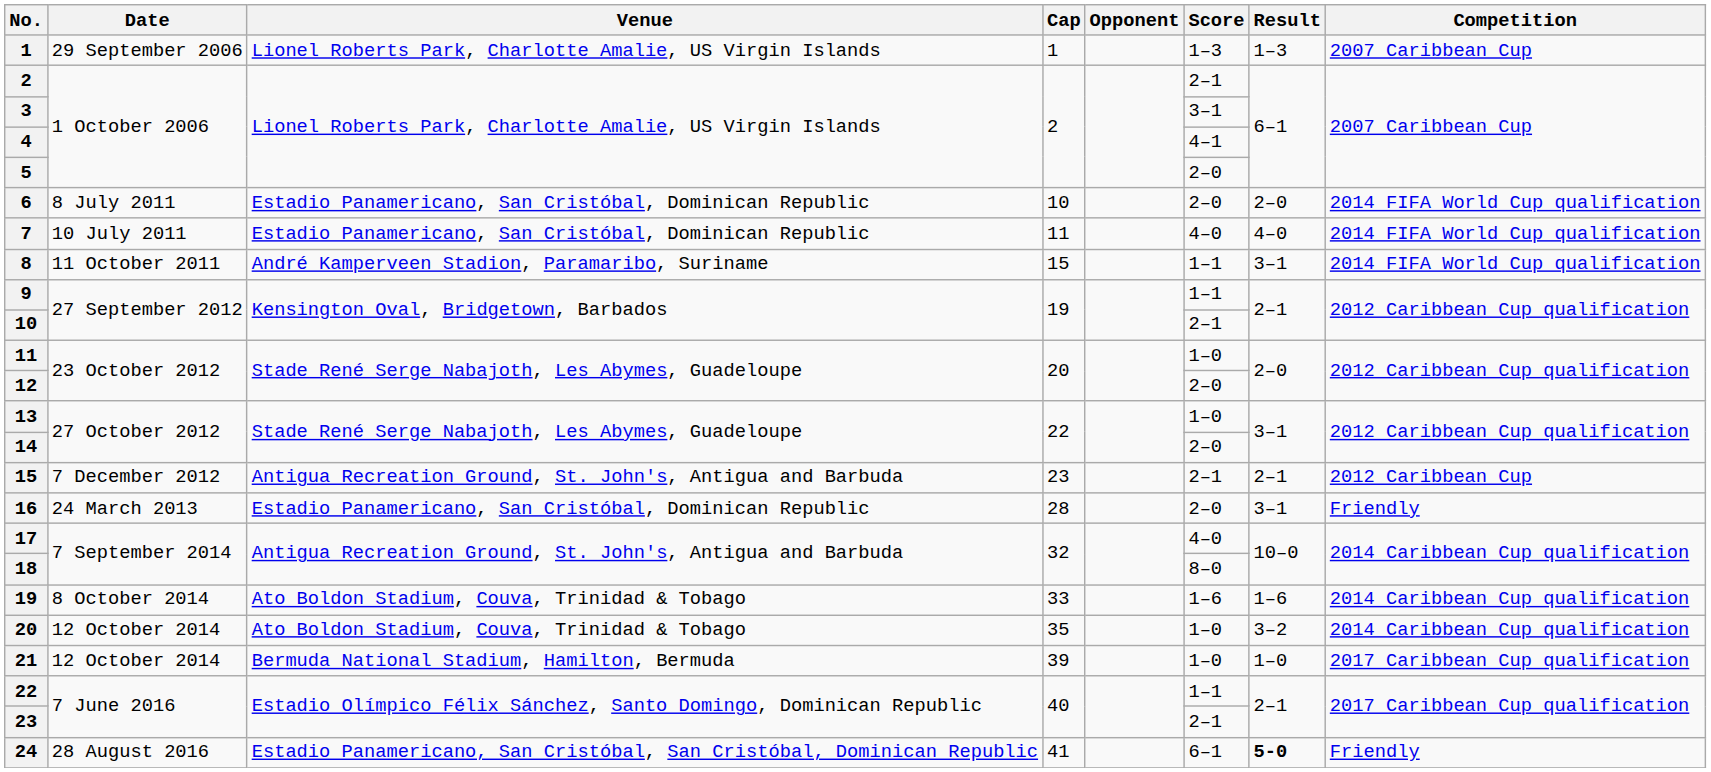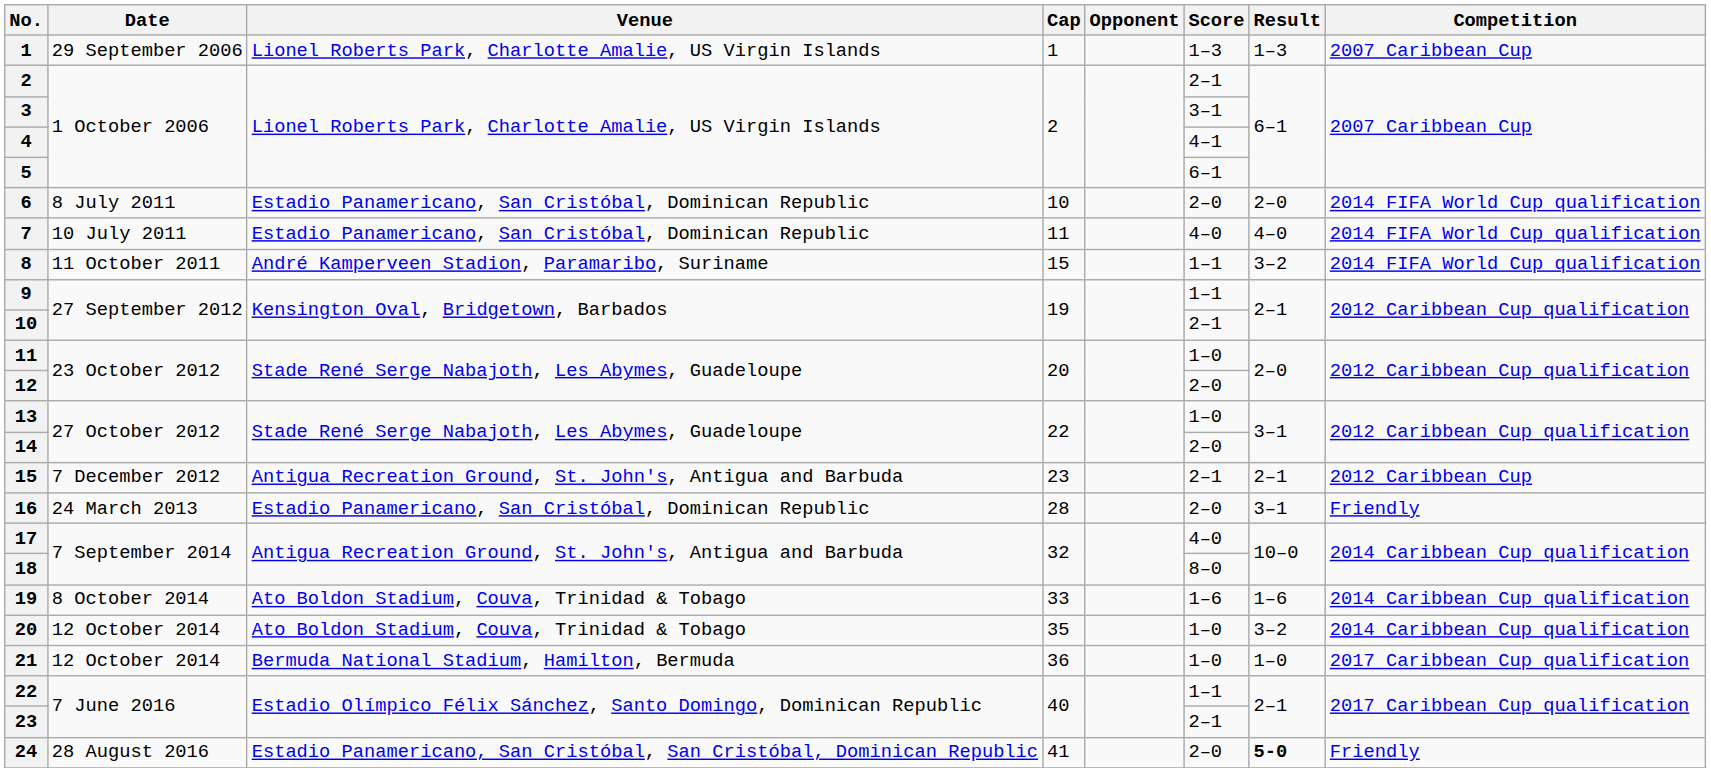5 | Score: 2–0 -> 6–1
8 | Result: 3–1 -> 3–2
21 | Cap: 39 -> 36
24 | Score: 6–1 -> 2–0
